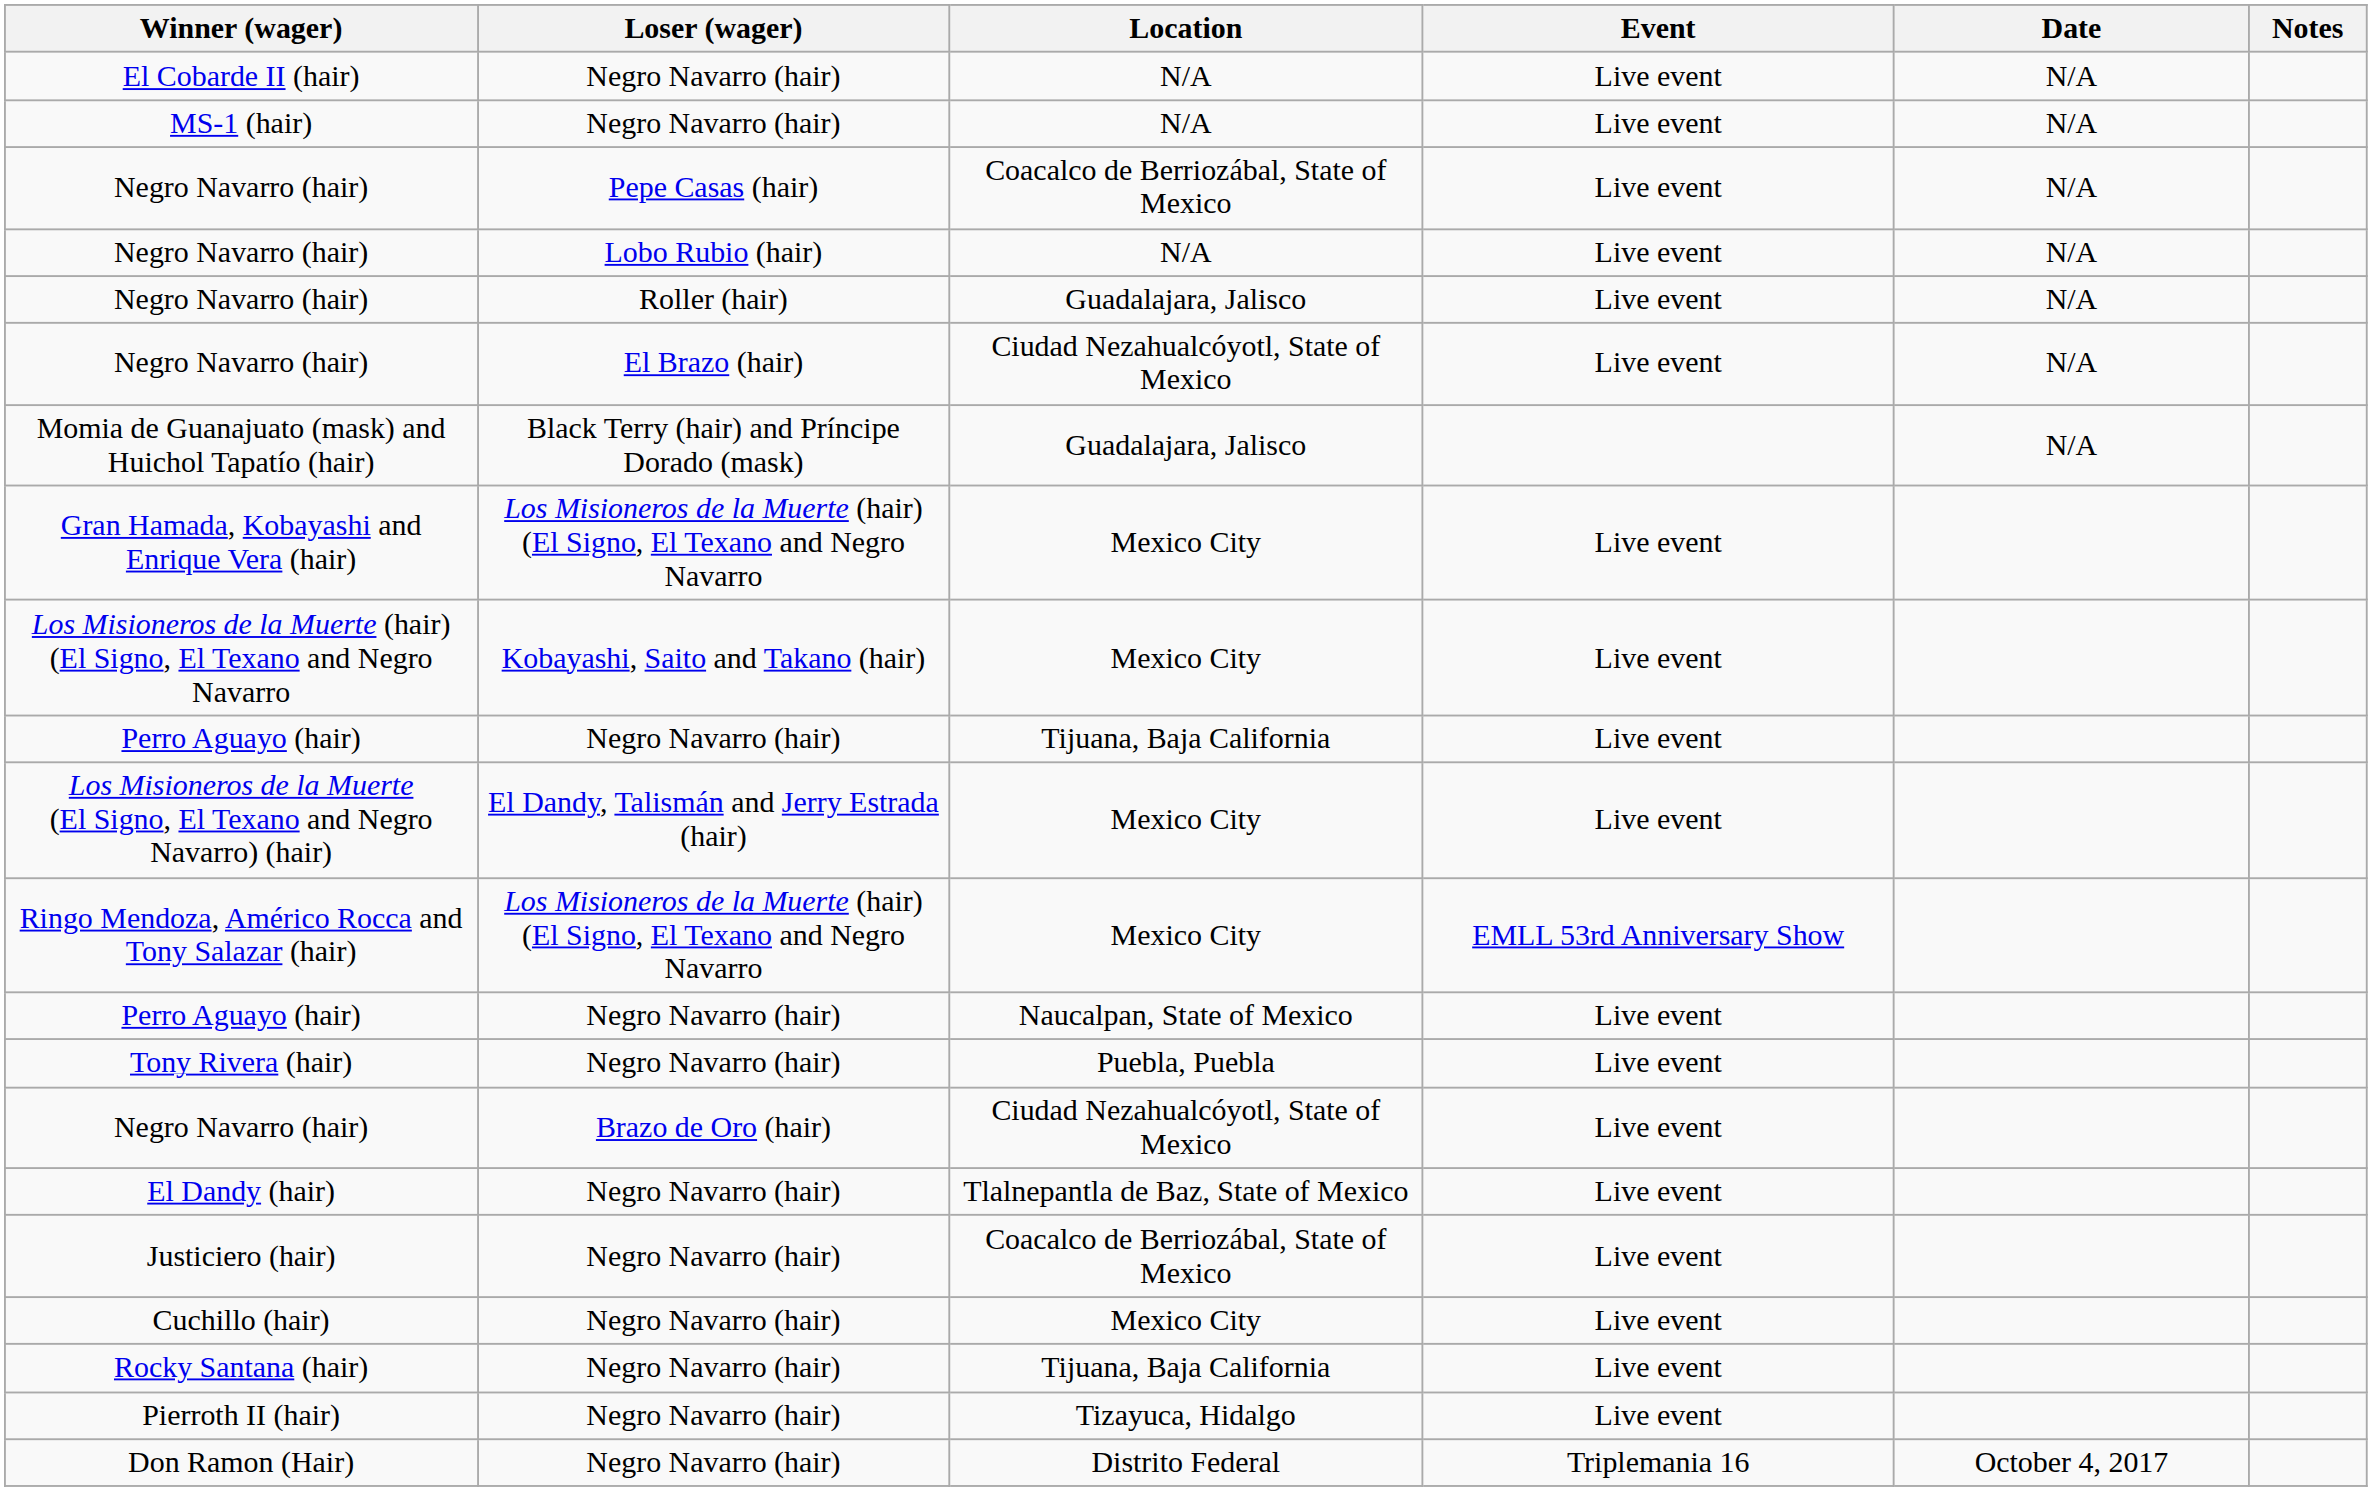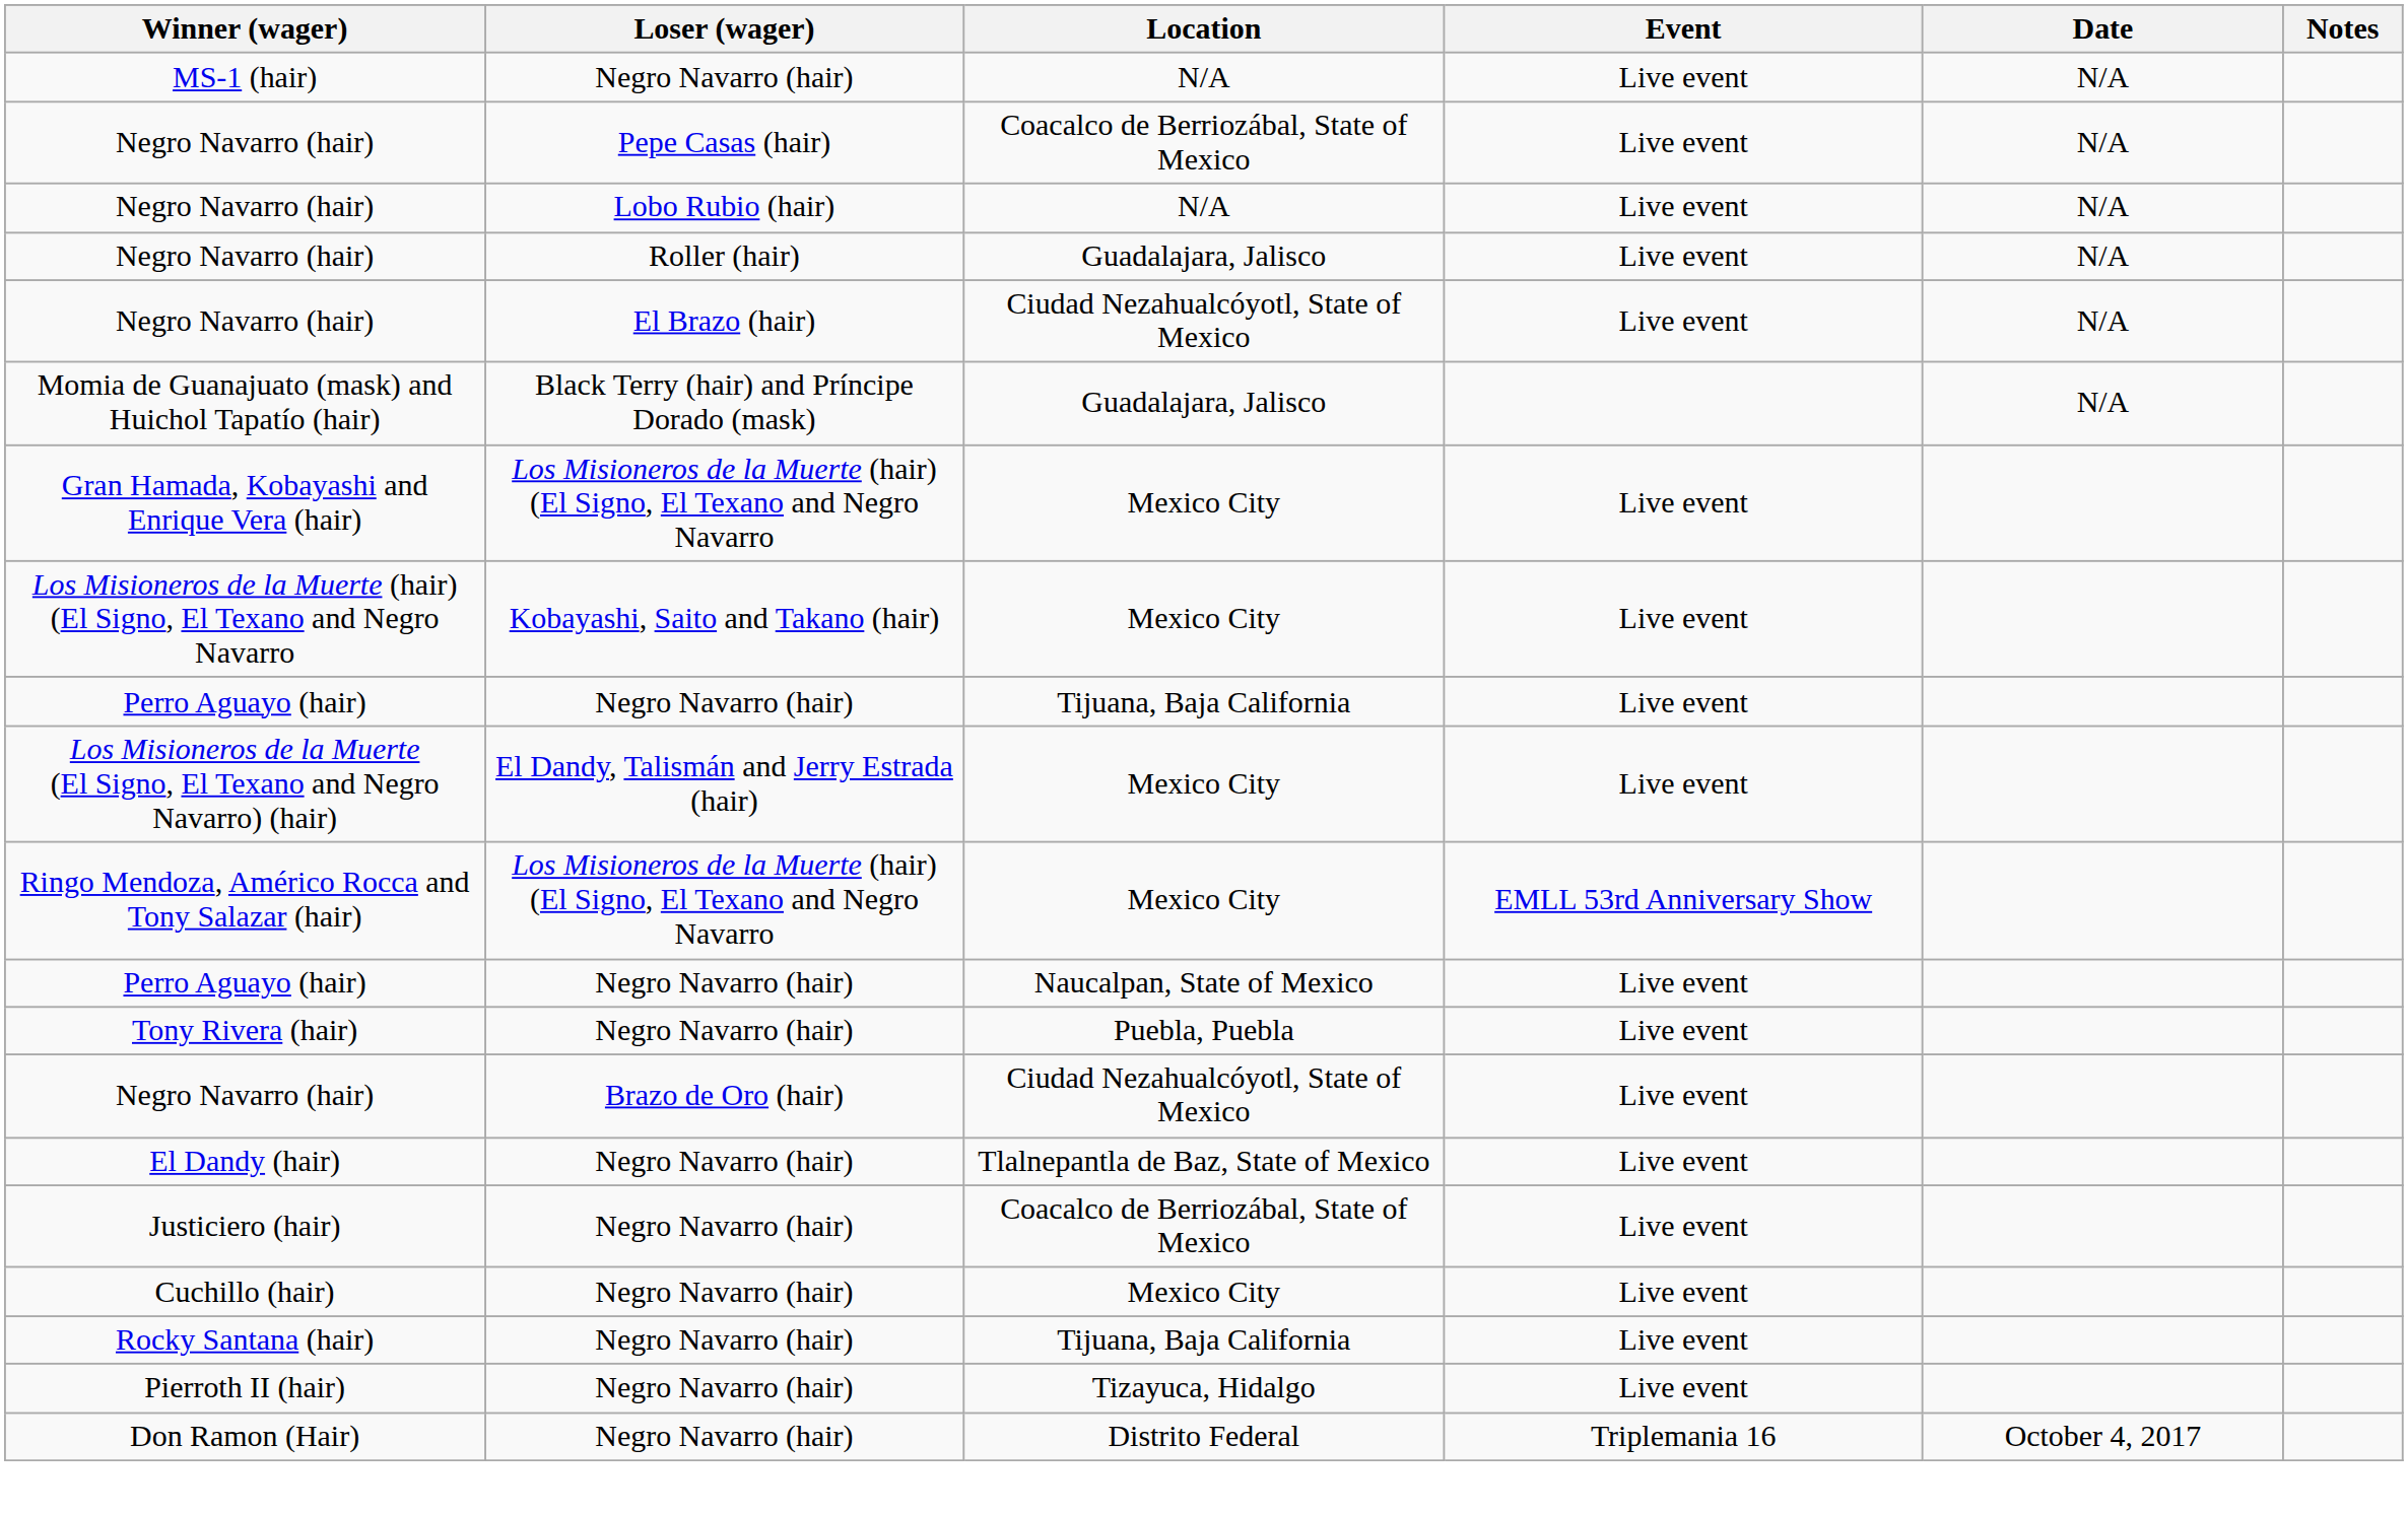- row: El Cobarde II (hair) | Negro Navarro (hair) | N/A | Live event | N/A
